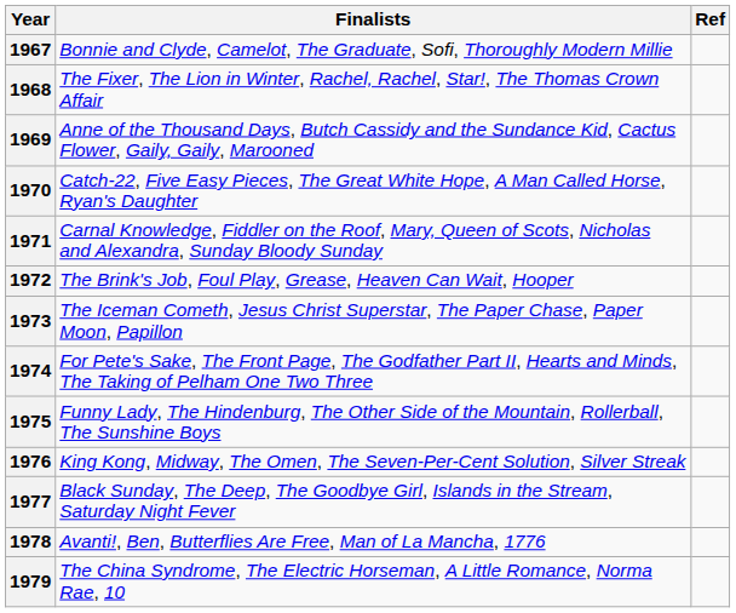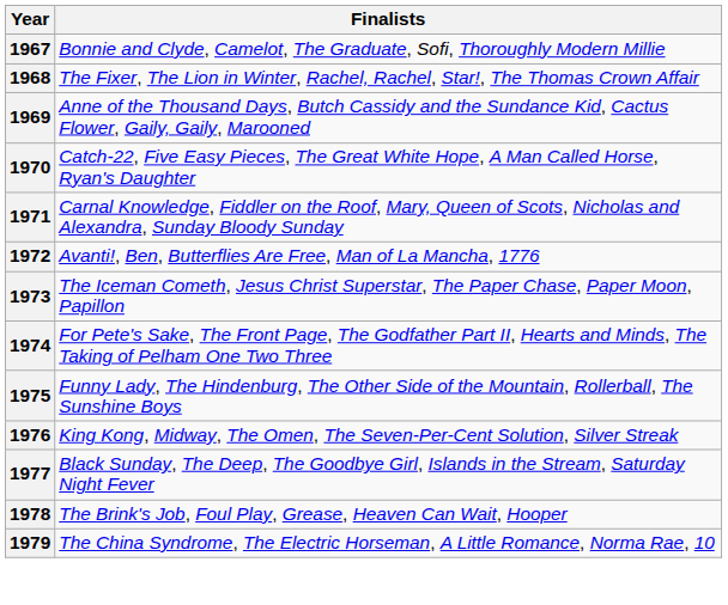- column: Ref
1972 | Finalists: The Brink's Job, Foul Play, Grease, Heaven Can Wait, Hooper -> Avanti!, Ben, Butterflies Are Free, Man of La Mancha, 1776
1978 | Finalists: Avanti!, Ben, Butterflies Are Free, Man of La Mancha, 1776 -> The Brink's Job, Foul Play, Grease, Heaven Can Wait, Hooper
